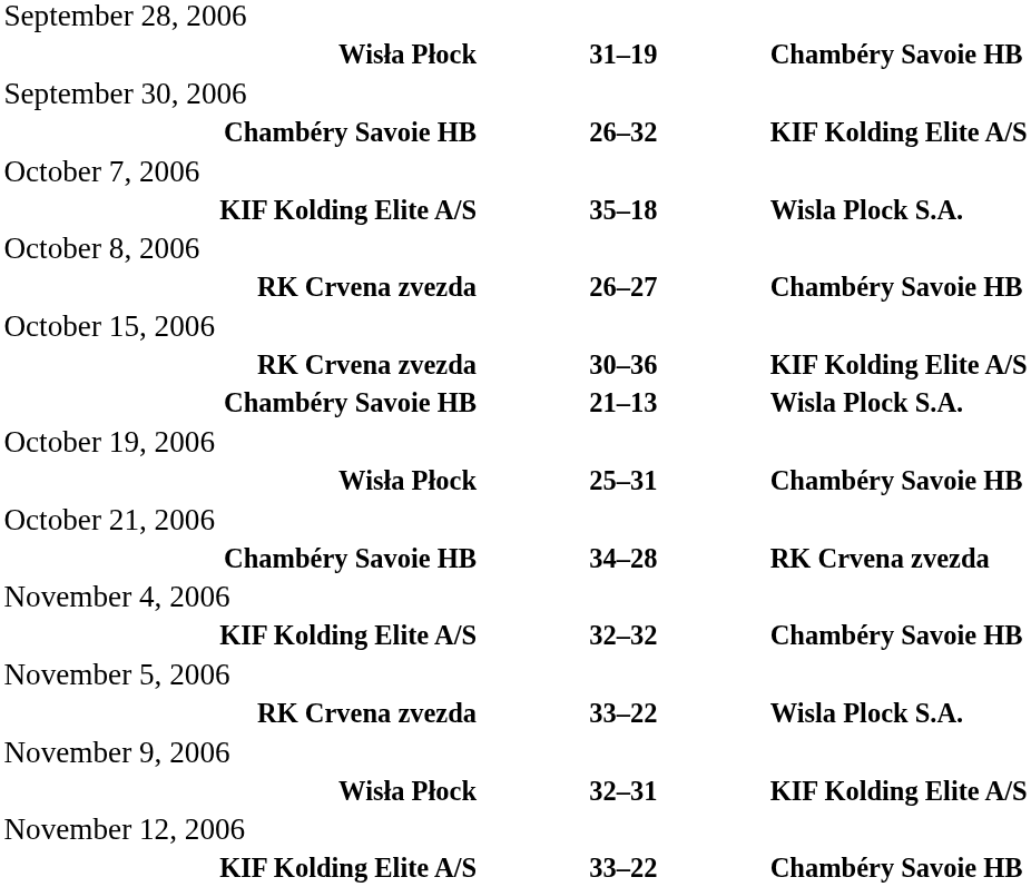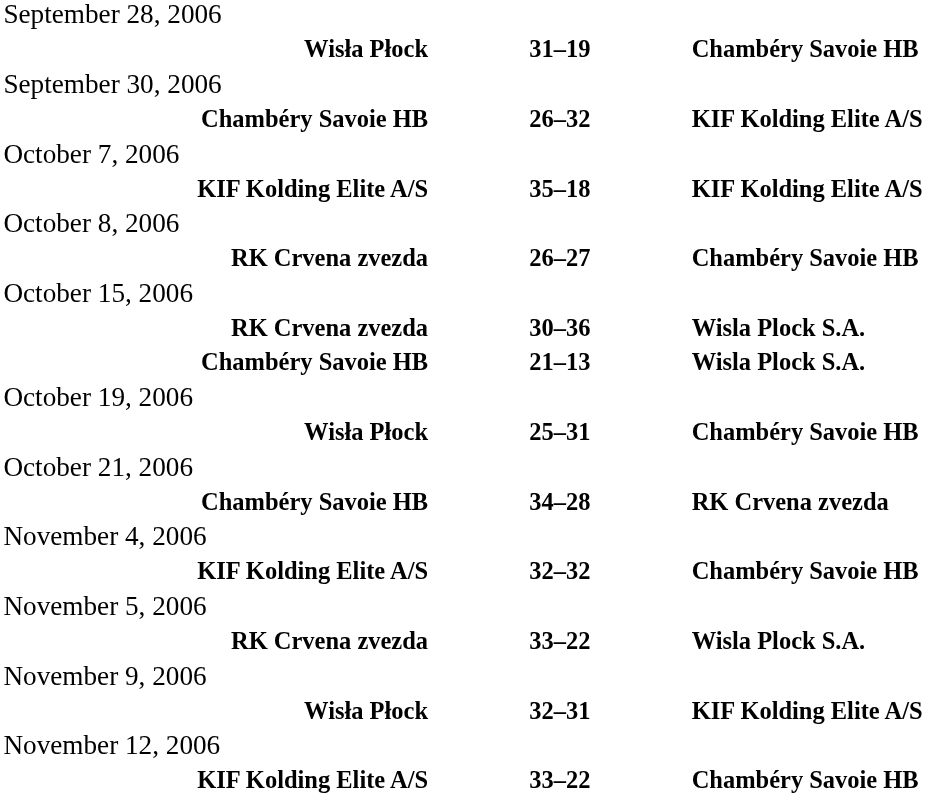KIF Kolding Elite A/S / 35–18 | column 3: Wisla Plock S.A. -> KIF Kolding Elite A/S
RK Crvena zvezda / 30–36 | column 3: KIF Kolding Elite A/S -> Wisla Plock S.A.
